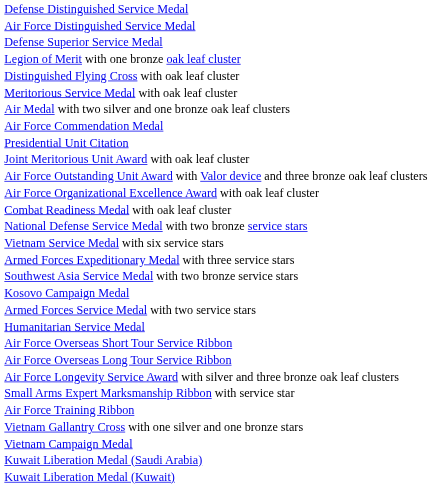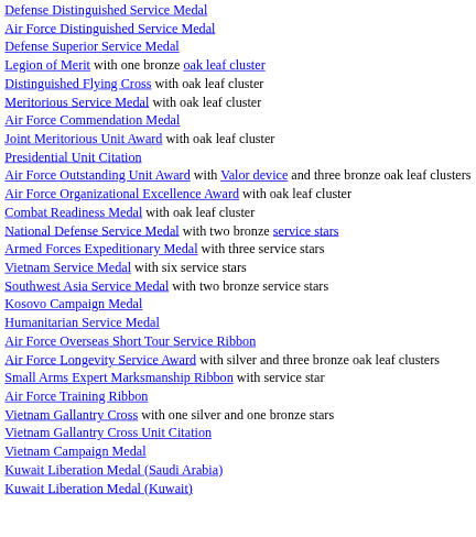- row: Air Medal with two silver and one bronze oak leaf clusters
rows swapped: Presidential Unit Citation <-> Joint Meritorious Unit Award with oak leaf cluster
rows swapped: Armed Forces Expeditionary Medal with three service stars <-> Vietnam Service Medal with six service stars
- row: Armed Forces Service Medal with two service stars
- row: Air Force Overseas Long Tour Service Ribbon
+ row: Vietnam Gallantry Cross Unit Citation
